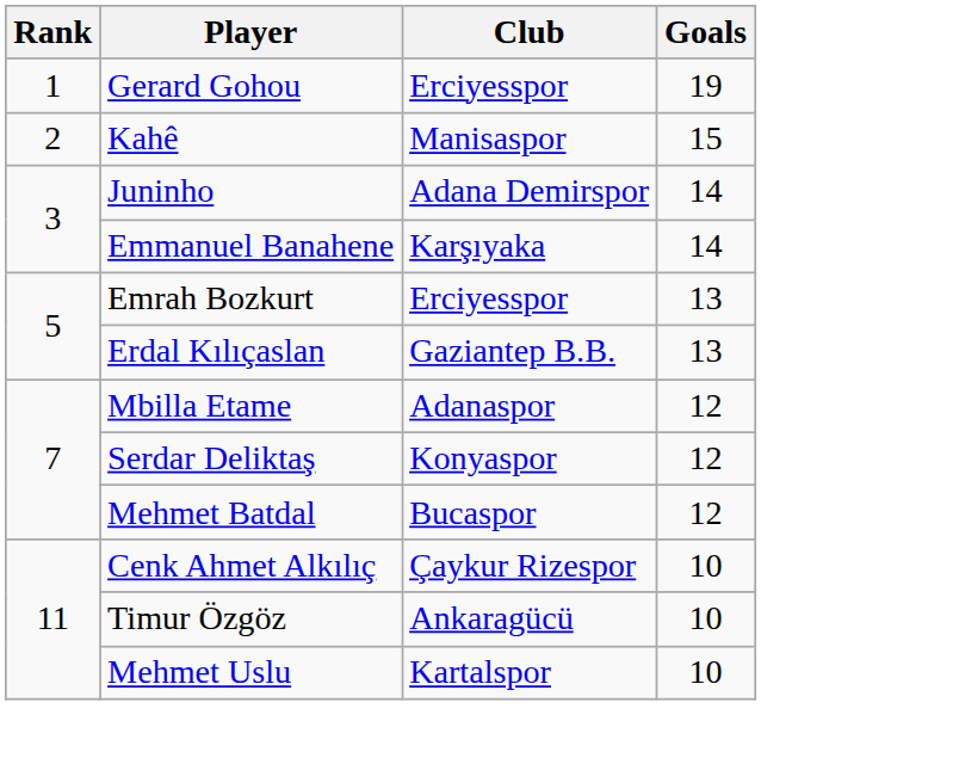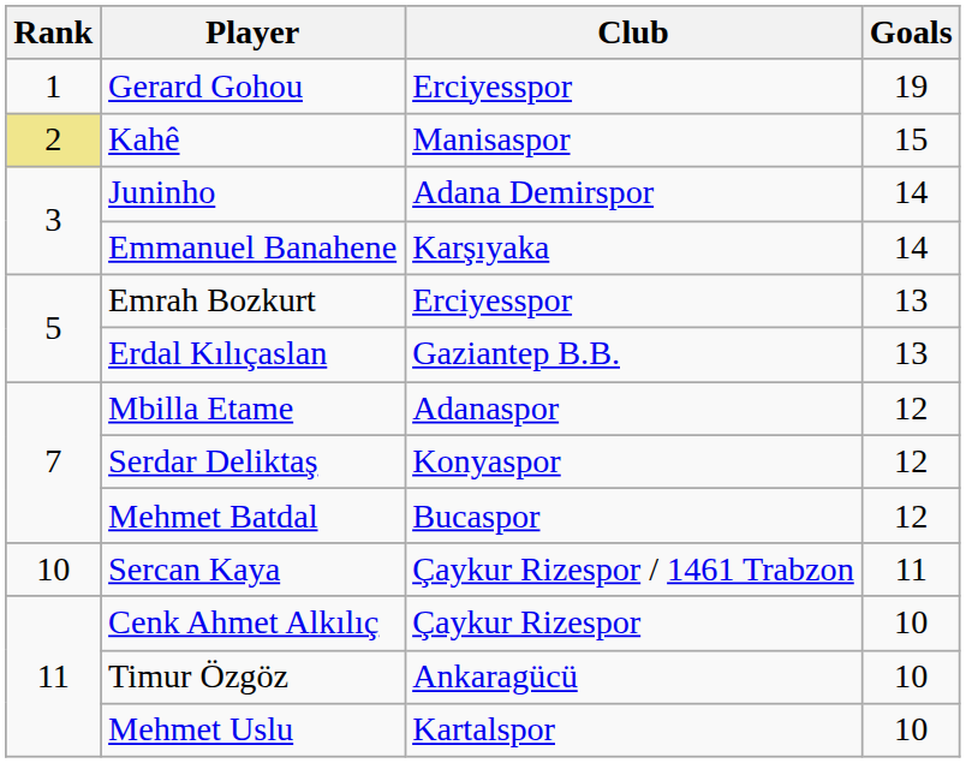Kahê | Rank: no background -> khaki background
+ row: 10 | Sercan Kaya | Çaykur Rizespor / 1461 Trabzon | 11
